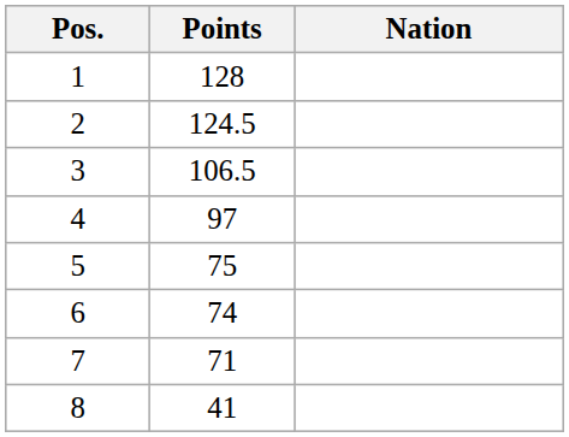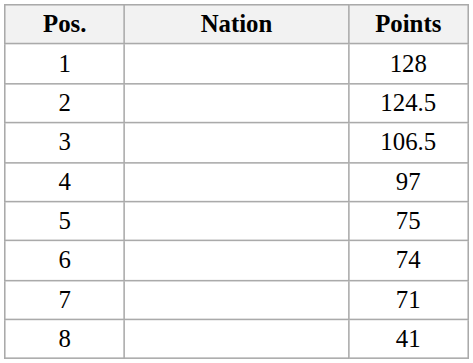columns swapped: Nation <-> Points
